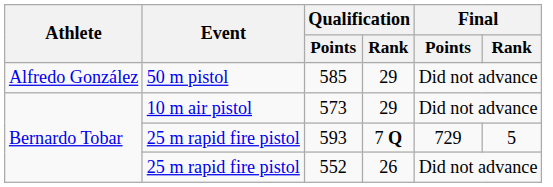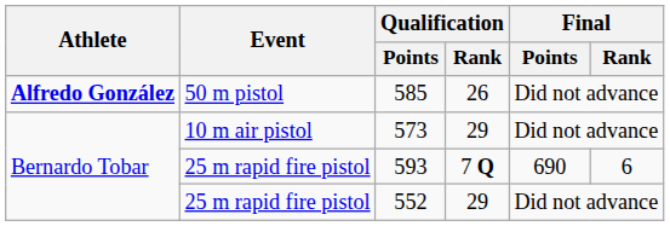585 | Athlete: normal -> bold
585 | Qualification / Rank: 29 -> 26
593 | Final / Points: 729 -> 690
593 | Final / Rank: 5 -> 6
552 | Qualification / Rank: 26 -> 29
